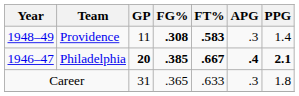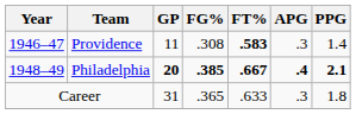Providence | Year: 1948–49 -> 1946–47
Providence | FG%: bold -> normal
Philadelphia | Year: 1946–47 -> 1948–49
